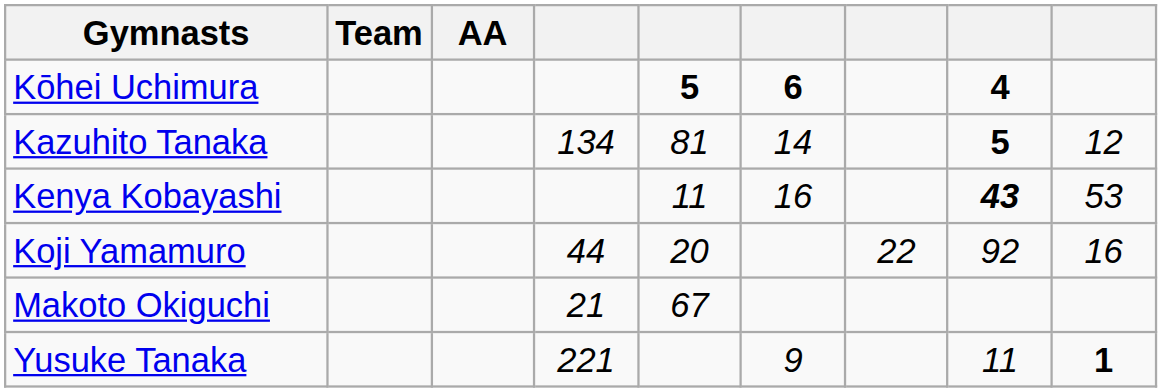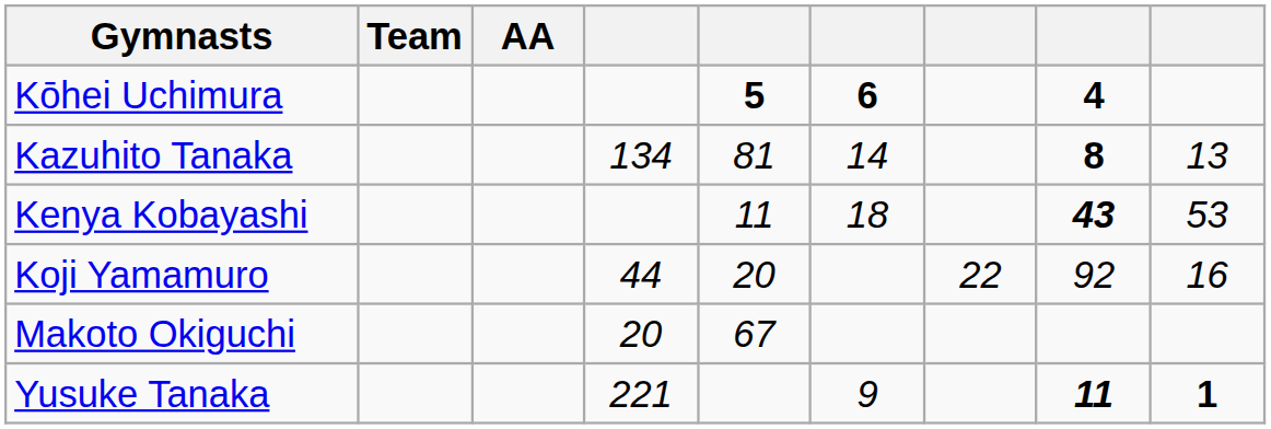Kazuhito Tanaka | column 8: 5 -> 8
Kazuhito Tanaka | column 9: 12 -> 13
Kenya Kobayashi | column 6: 16 -> 18
Makoto Okiguchi | column 4: 21 -> 20
Yusuke Tanaka | column 8: normal -> bold
